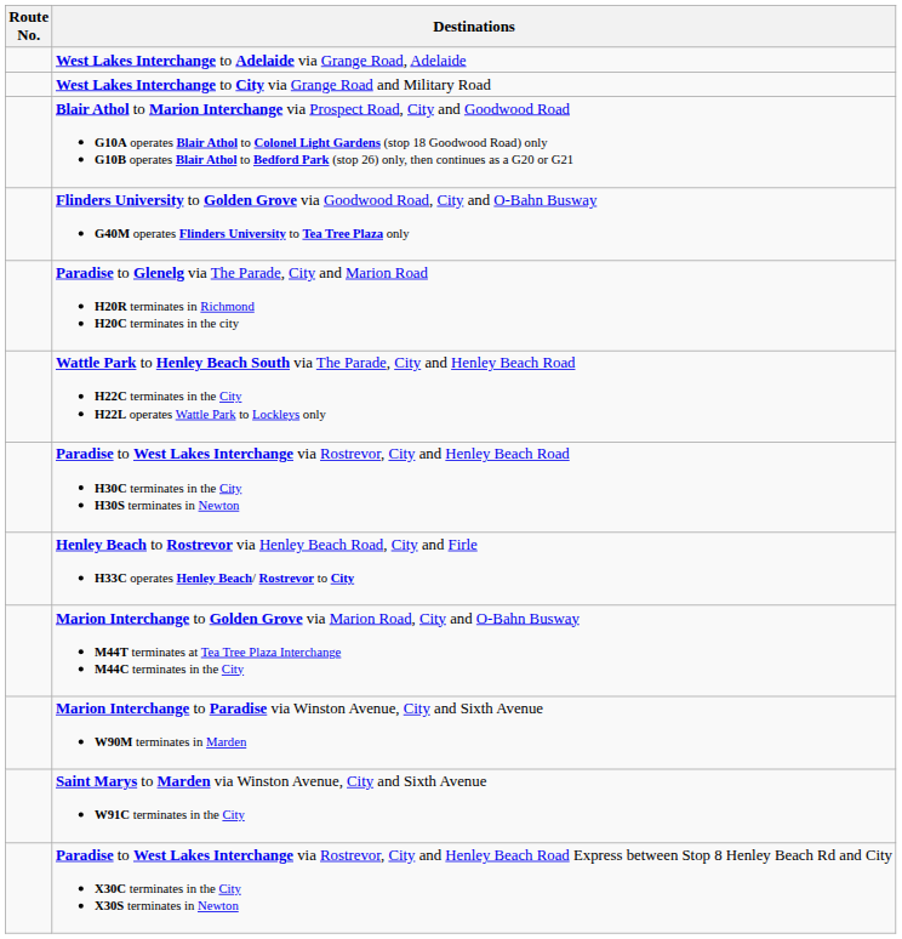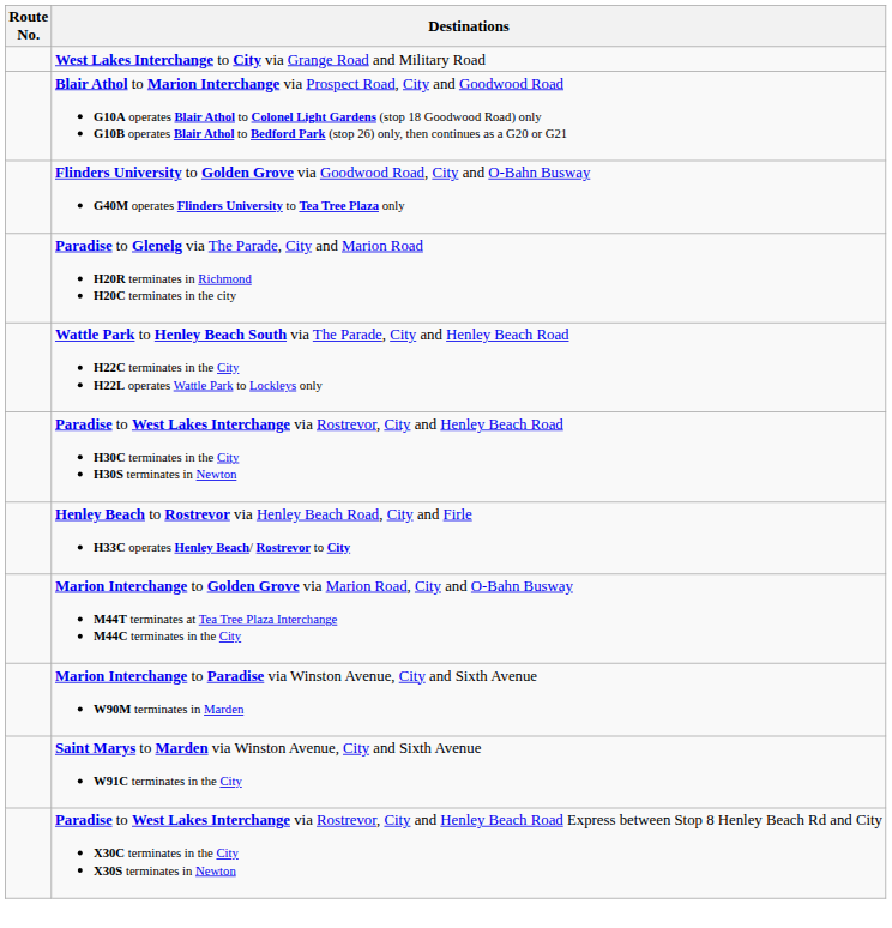- row: West Lakes Interchange to Adelaide via Grange Road, Adelaide
